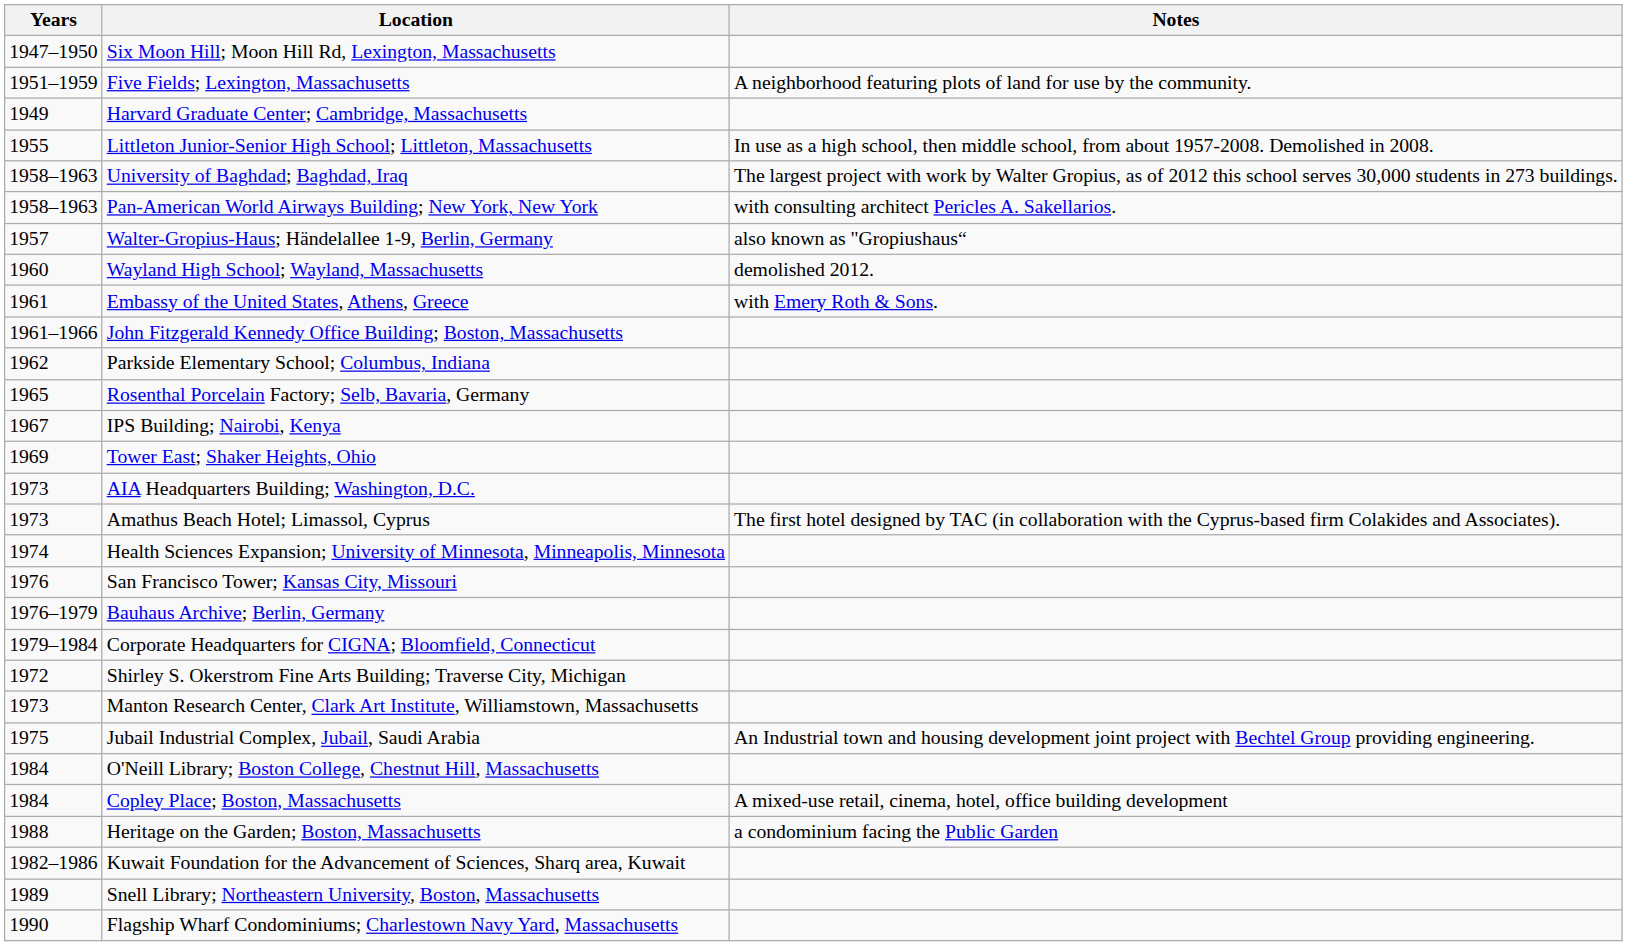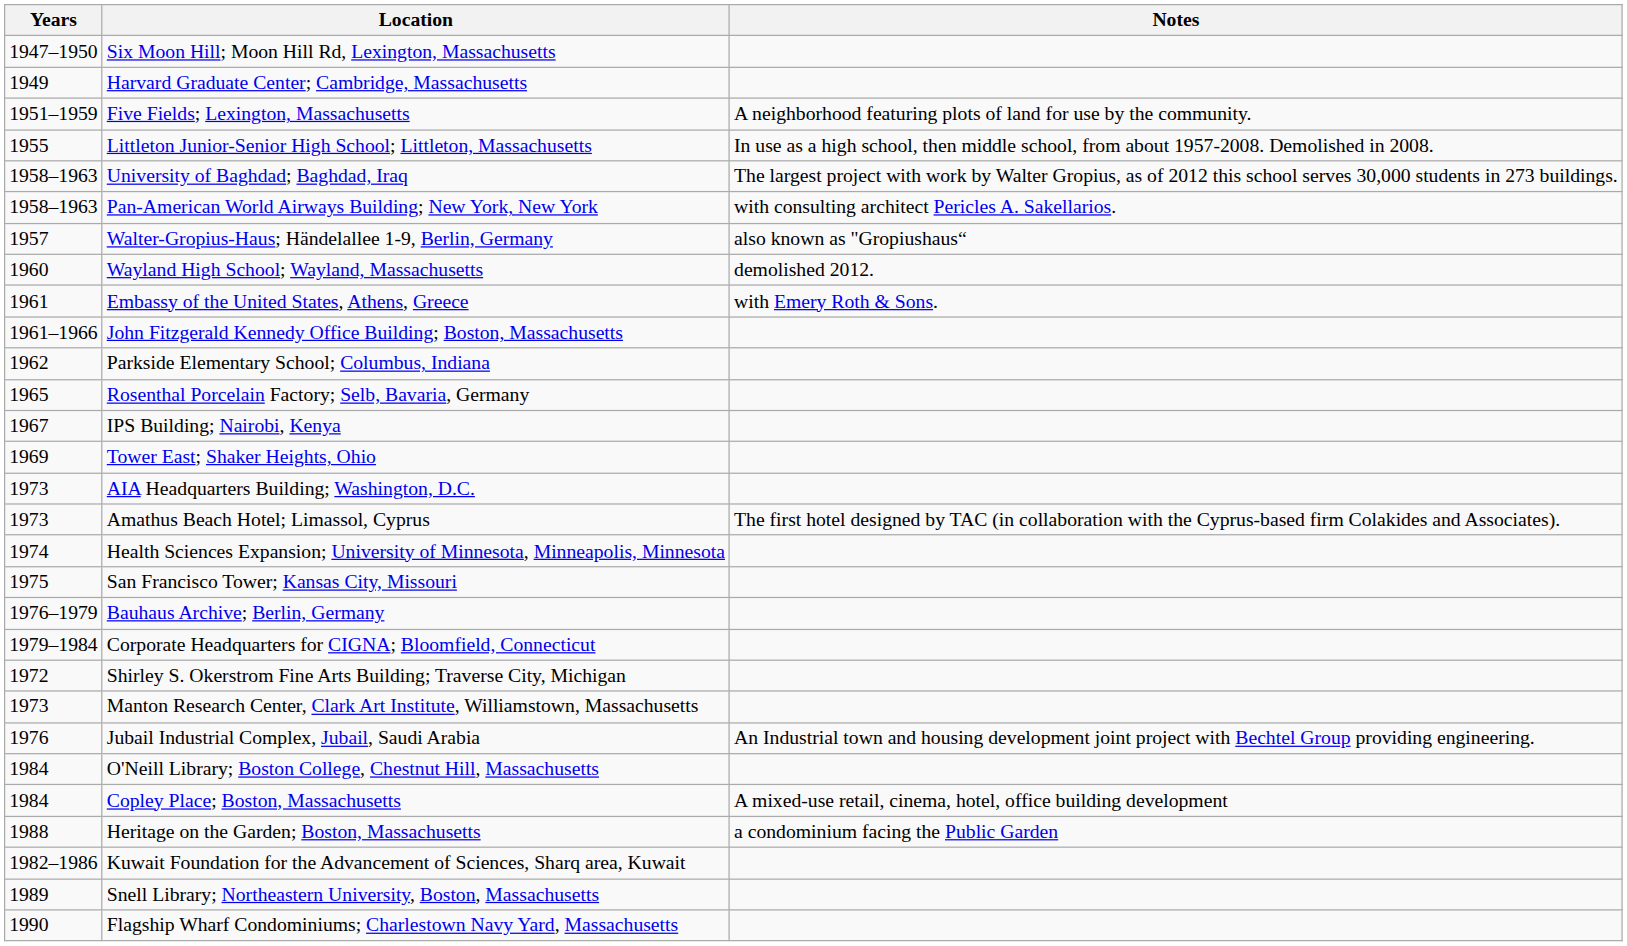rows swapped: Five Fields; Lexington, Massachusetts <-> Harvard Graduate Center; Cambridge, Massachusetts
San Francisco Tower; Kansas City, Missouri | Years: 1976 -> 1975
Jubail Industrial Complex, Jubail, Saudi Arabia | Years: 1975 -> 1976
